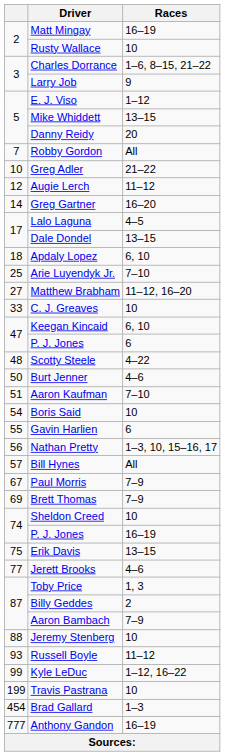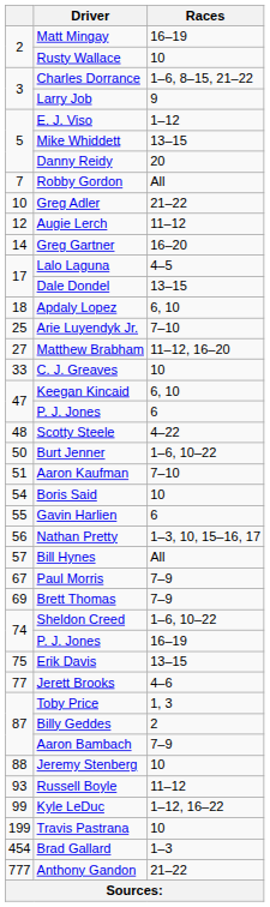Burt Jenner | Races: 4–6 -> 1–6, 10–22
Sheldon Creed | Races: 10 -> 1–6, 10–22
Anthony Gandon | Races: 16–19 -> 21–22
